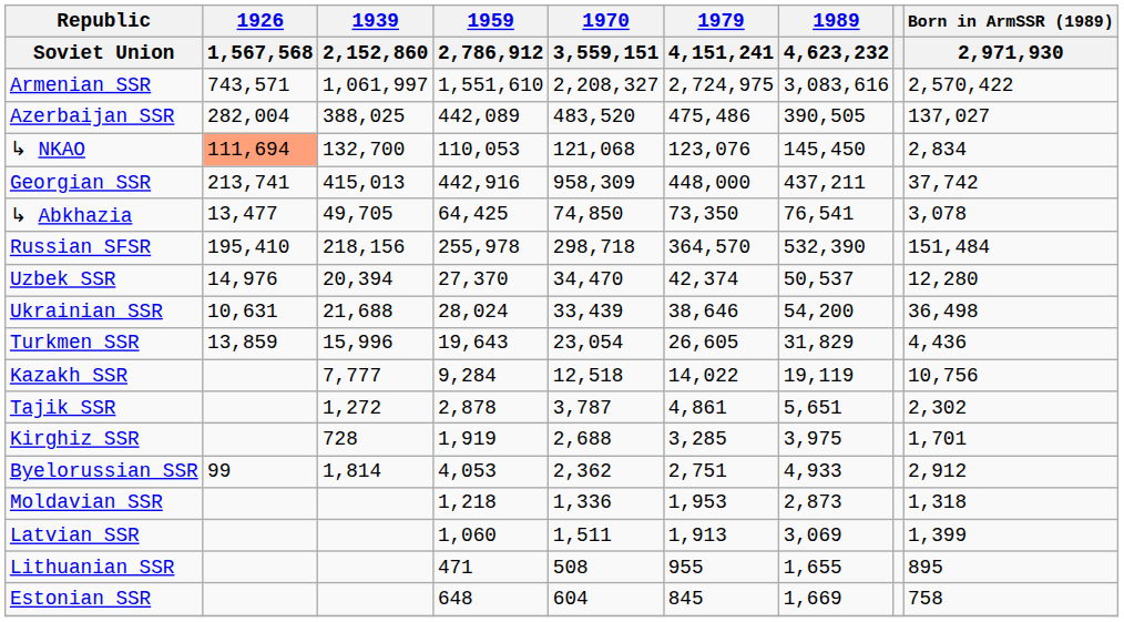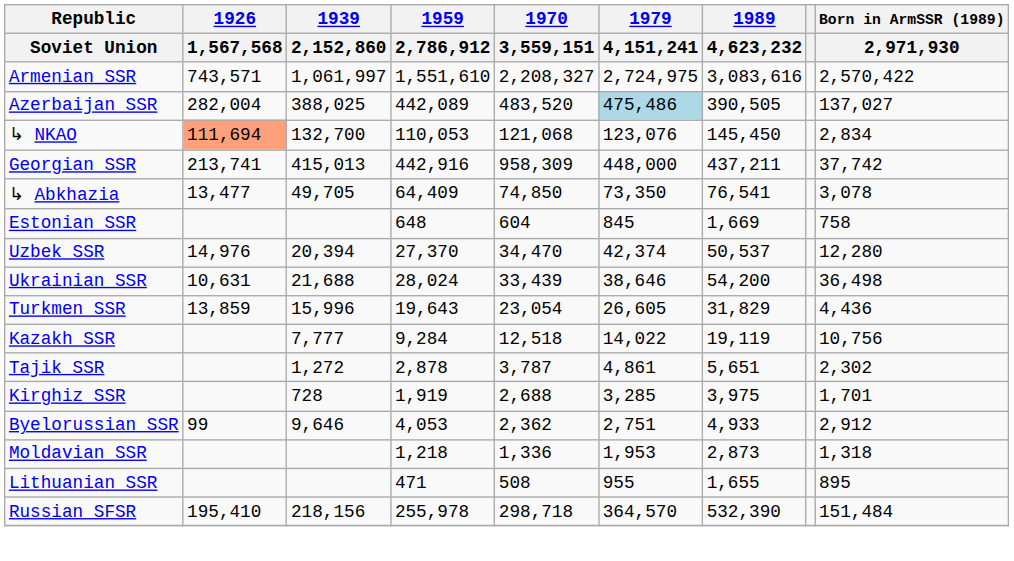Azerbaijan SSR | 1979 / 4,151,241: no background -> lightblue background
↳ Abkhazia | 1959 / 2,786,912: 64,425 -> 64,409
rows swapped: Russian SFSR <-> Estonian SSR
Byelorussian SSR | 1939 / 2,152,860: 1,814 -> 9,646
- row: Latvian SSR | 1,060 | 1,511 | 1,913 | 3,069 | 1,399
